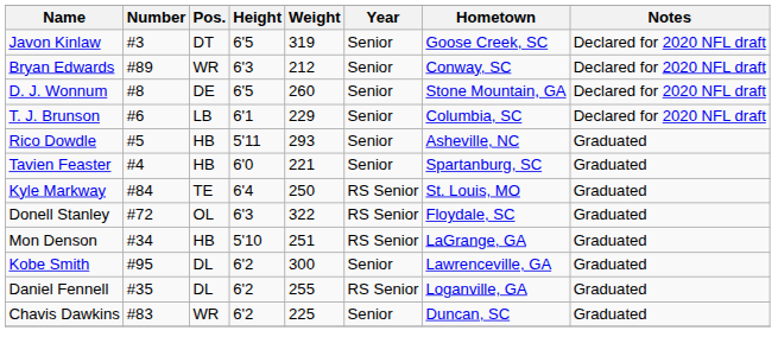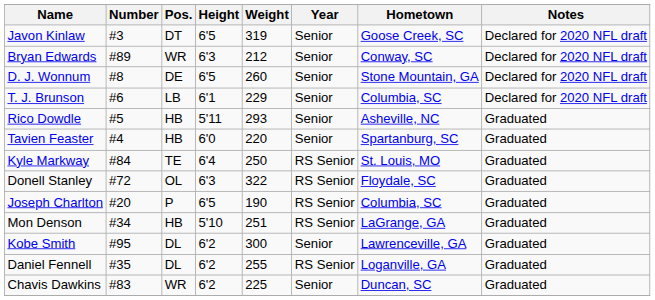Tavien Feaster | Weight: 221 -> 220
+ row: Joseph Charlton | #20 | P | 6'5 | 190 | RS Senior | Columbia, SC | Graduated
